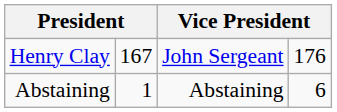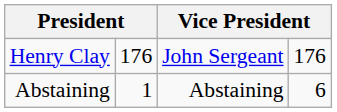Henry Clay | column 2: 167 -> 176
